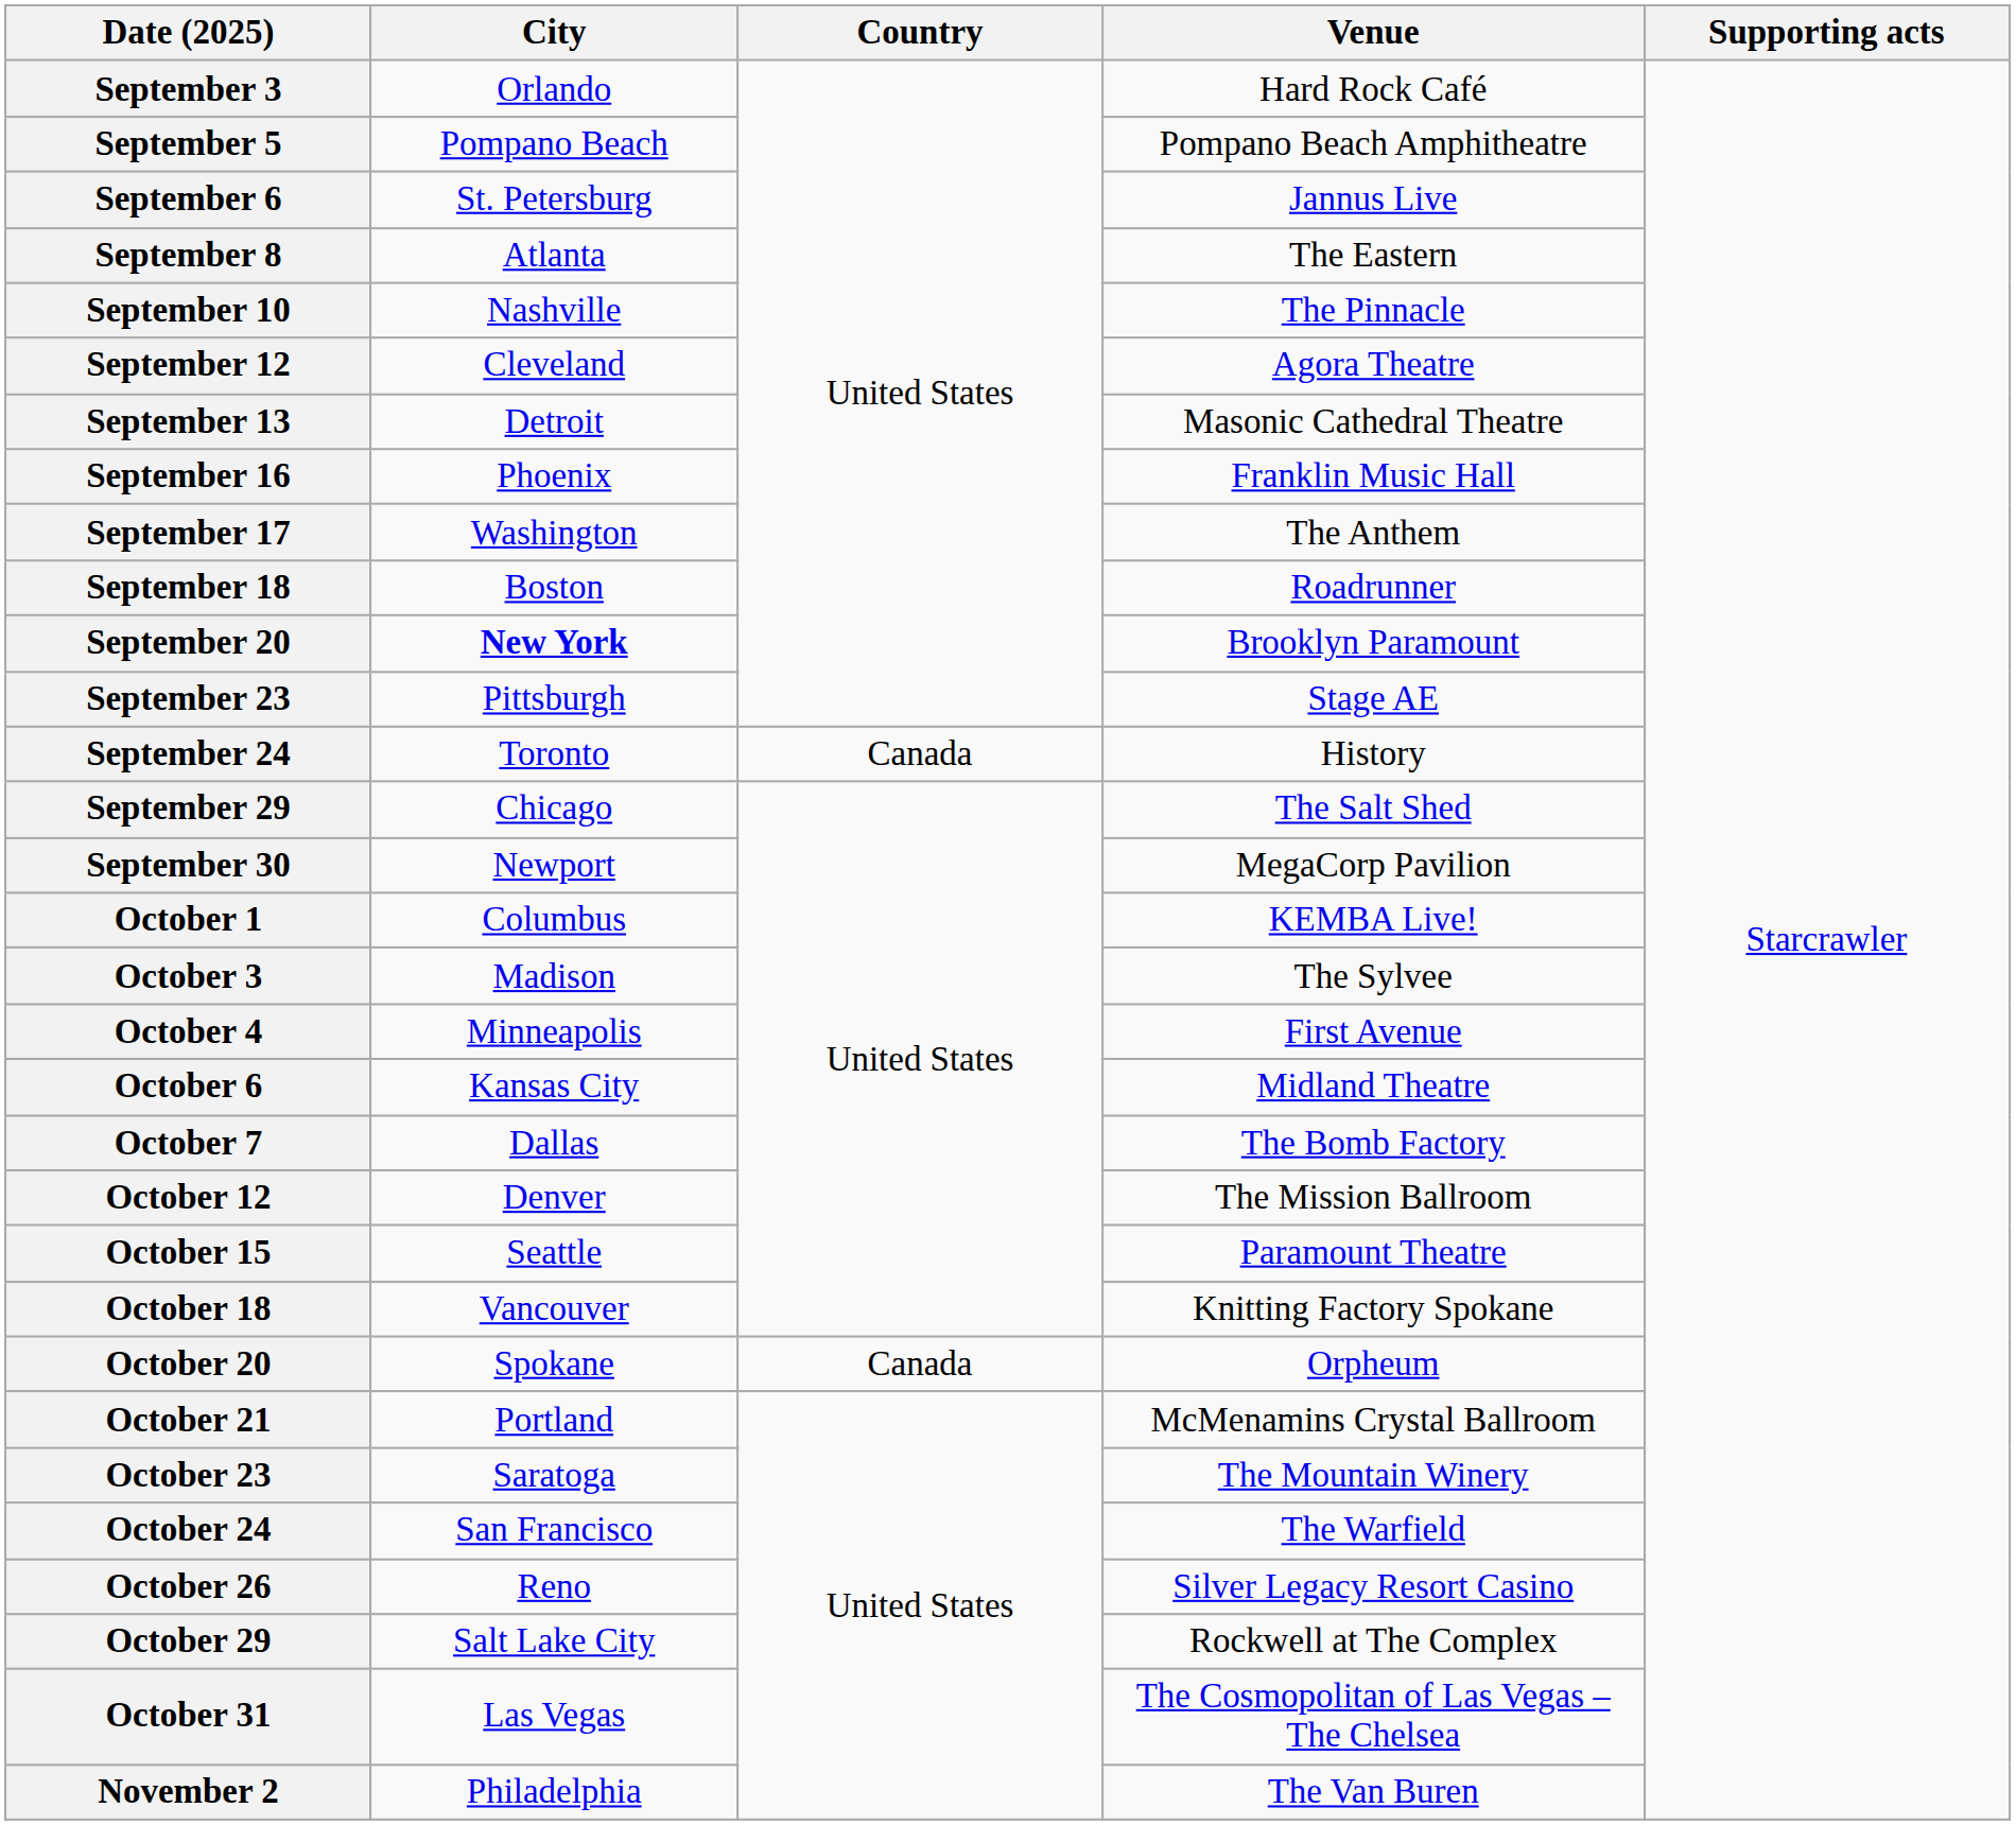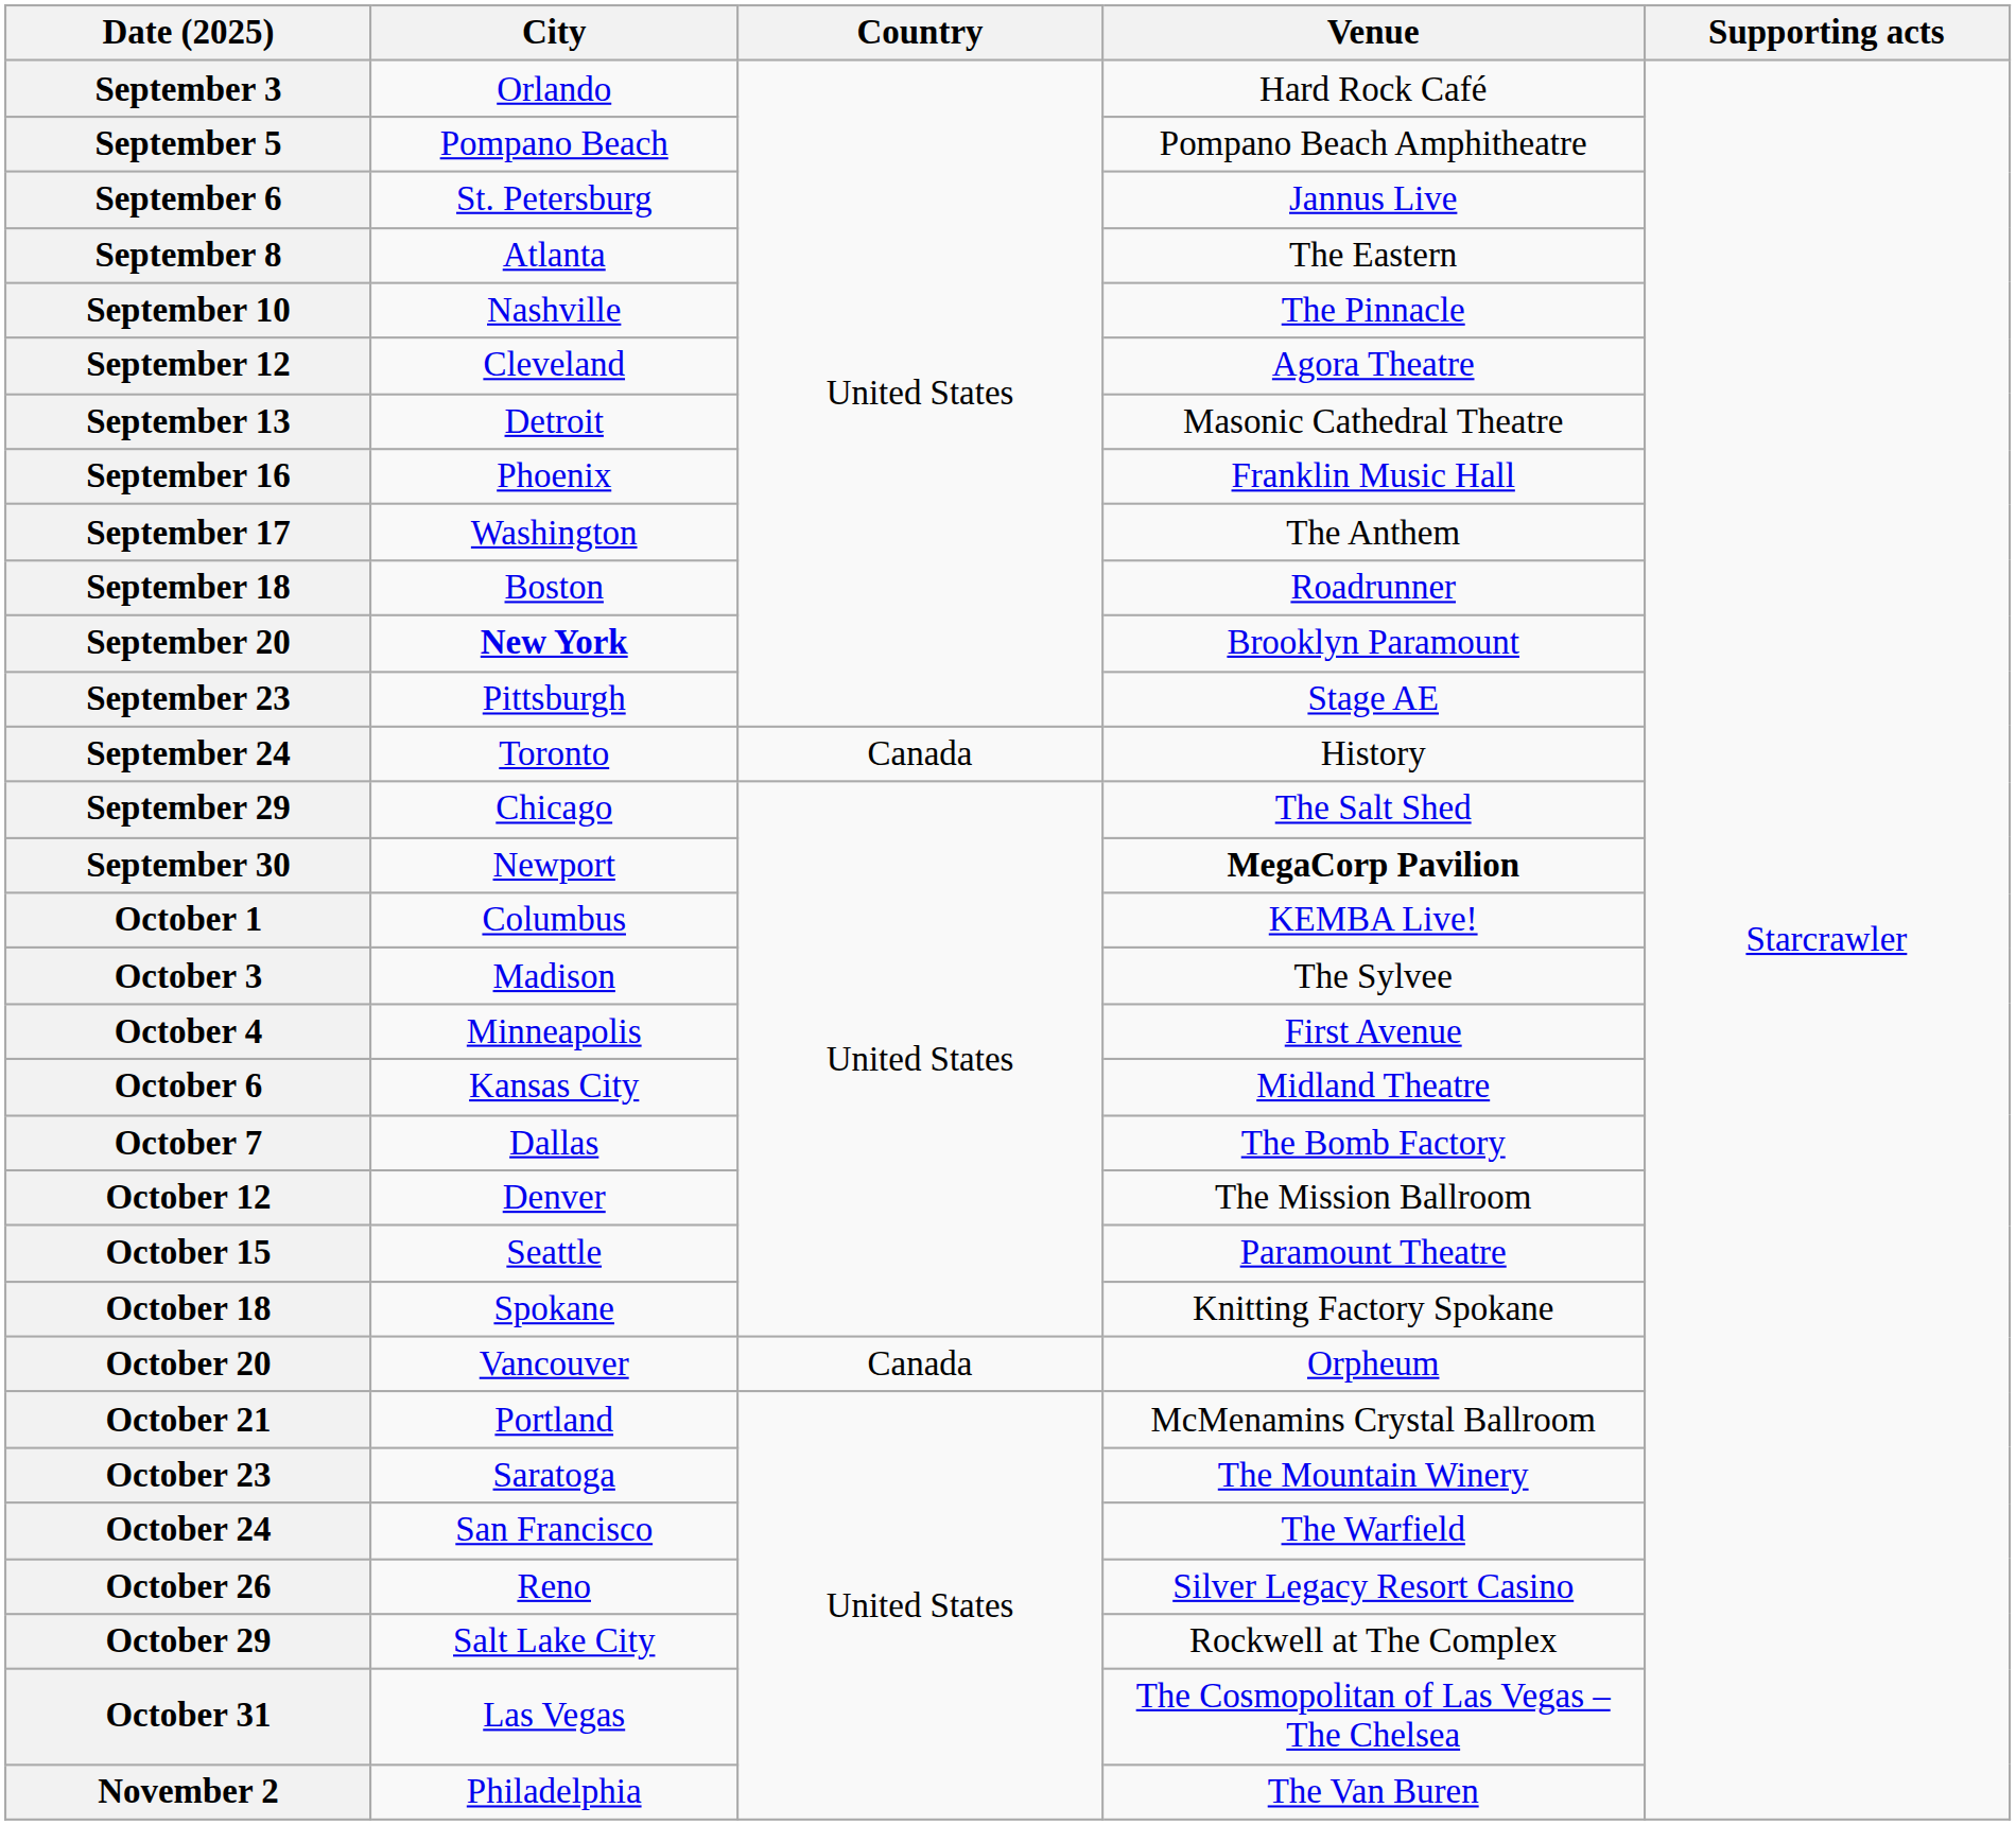September 30 | Venue: normal -> bold
October 18 | City: Vancouver -> Spokane
October 20 | City: Spokane -> Vancouver
